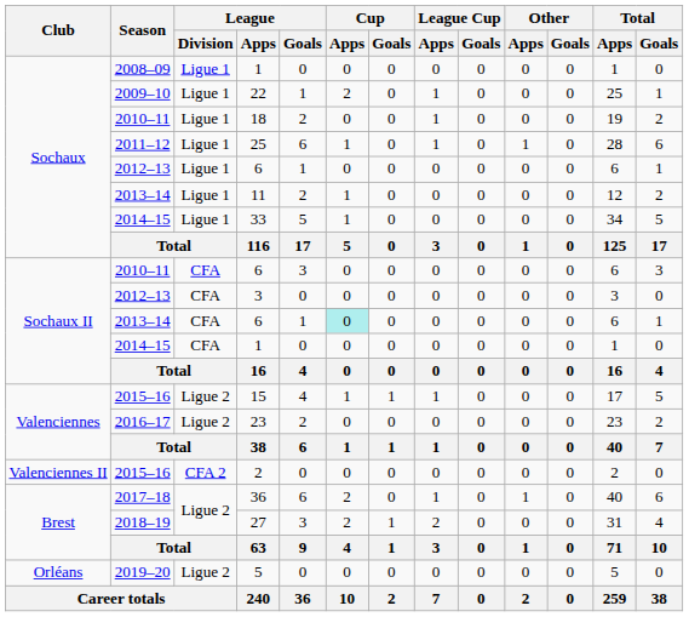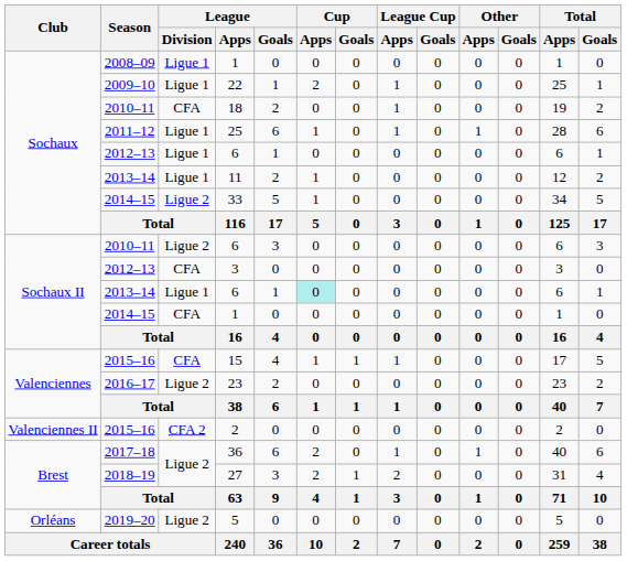18 | League / Division: Ligue 1 -> CFA
33 | League / Division: Ligue 1 -> Ligue 2
2010–11 / 6 | League / Division: CFA -> Ligue 2
2013–14 / 6 | League / Division: CFA -> Ligue 1
15 | League / Division: Ligue 2 -> CFA
